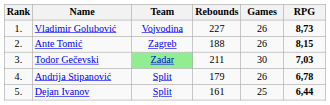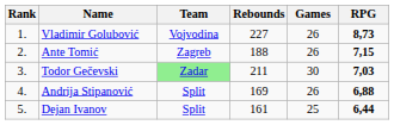Ante Tomić | RPG: 8,15 -> 7,15
Andrija Stipanović | Rebounds: 179 -> 169
Andrija Stipanović | RPG: 6,78 -> 6,88
